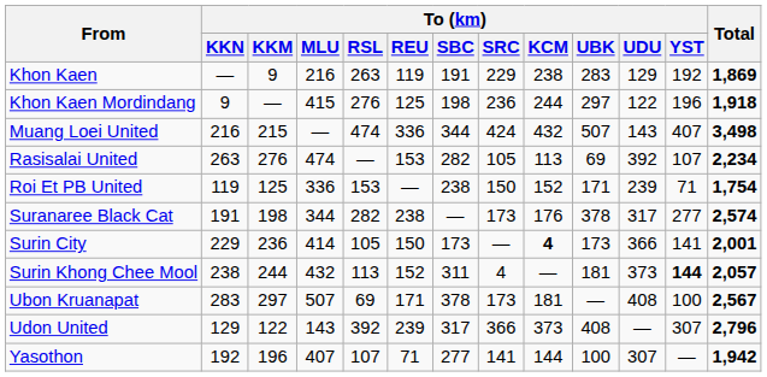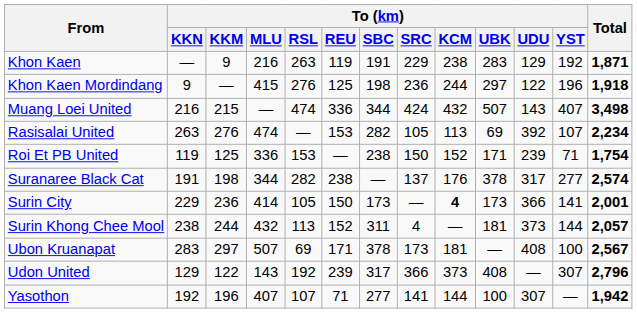Khon Kaen | Total: 1,869 -> 1,871
Suranaree Black Cat | To (km) / SRC: 173 -> 137
Surin Khong Chee Mool | To (km) / YST: bold -> normal
Udon United | To (km) / RSL: 392 -> 192
